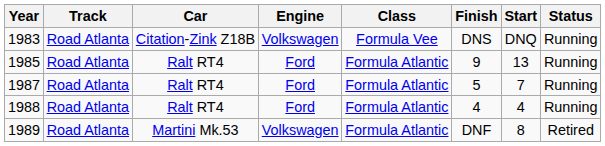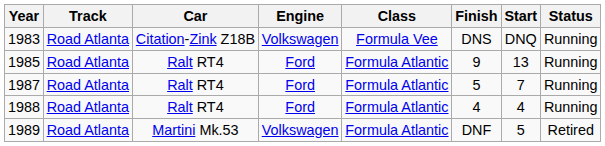1989 | Start: 8 -> 5
